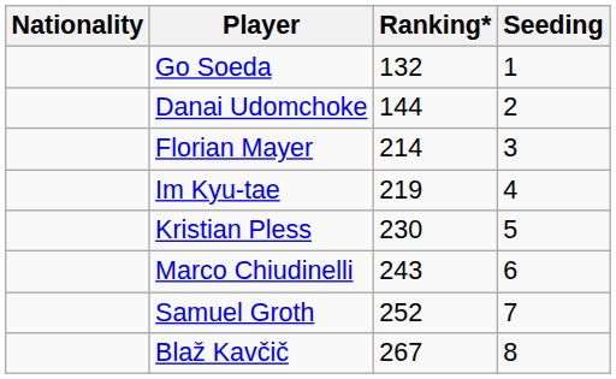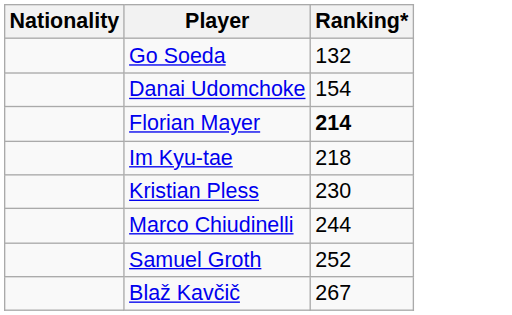- column: Seeding | 1 | 2 | 3 | 4 | 5 | 6 | 7 | 8
Danai Udomchoke | Ranking*: 144 -> 154
Florian Mayer | Ranking*: normal -> bold
Im Kyu-tae | Ranking*: 219 -> 218
Marco Chiudinelli | Ranking*: 243 -> 244
